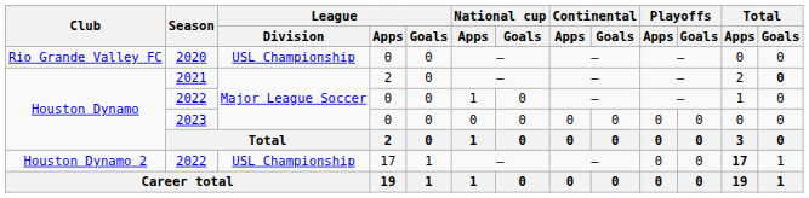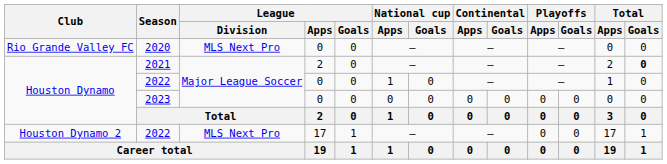2020 | League / Division: USL Championship -> MLS Next Pro
Houston Dynamo 2 / 2022 | League / Division: USL Championship -> MLS Next Pro
Houston Dynamo 2 / 2022 | Total / Apps: bold -> normal
